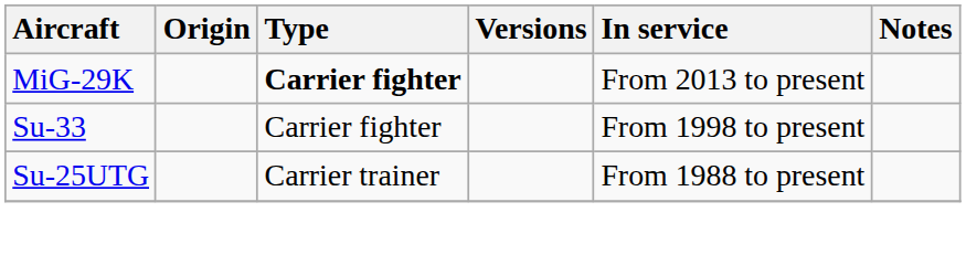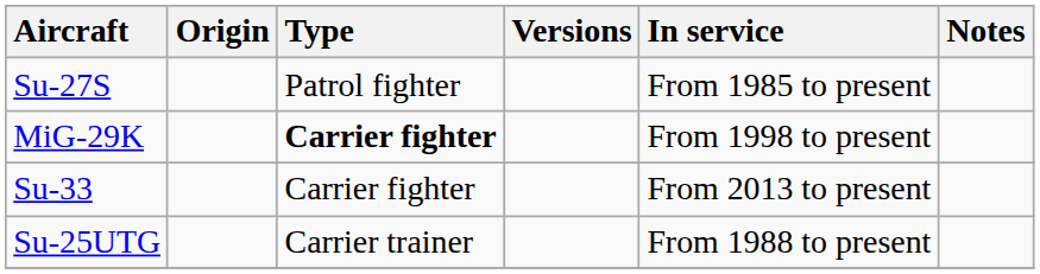+ row: Su-27S | Patrol fighter | From 1985 to present
MiG-29K | In service: From 2013 to present -> From 1998 to present
Su-33 | In service: From 1998 to present -> From 2013 to present
